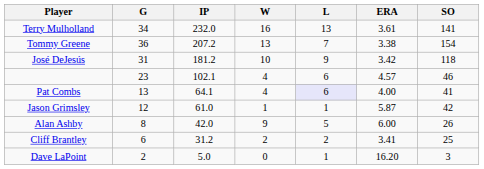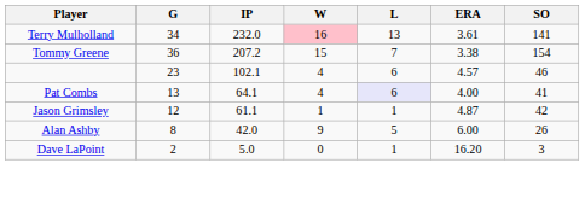Terry Mulholland | W: no background -> pink background
Tommy Greene | W: 13 -> 15
- row: José DeJesús | 31 | 181.2 | 10 | 9 | 3.42 | 118
Jason Grimsley | IP: 61.0 -> 61.1
Jason Grimsley | ERA: 5.87 -> 4.87
- row: Cliff Brantley | 6 | 31.2 | 2 | 2 | 3.41 | 25
